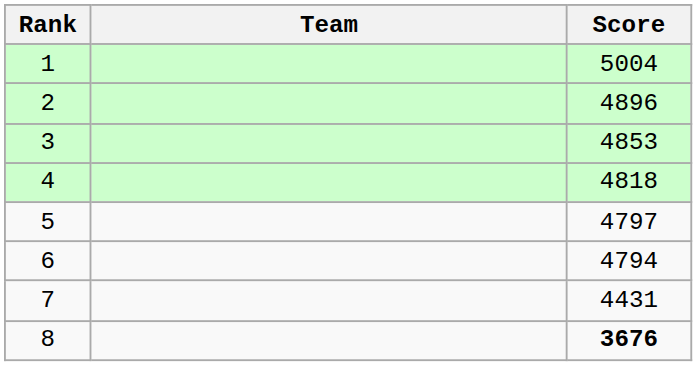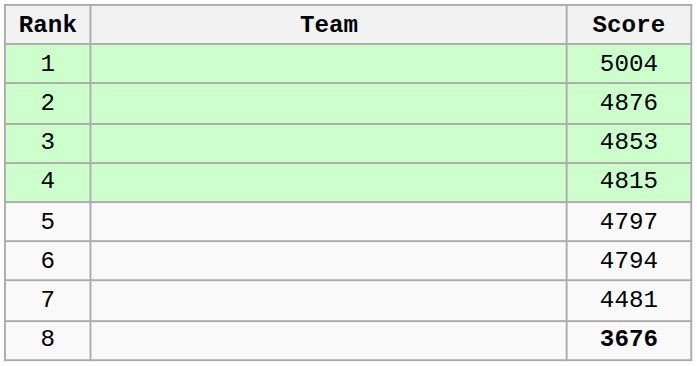2 | Score: 4896 -> 4876
4 | Score: 4818 -> 4815
7 | Score: 4431 -> 4481
